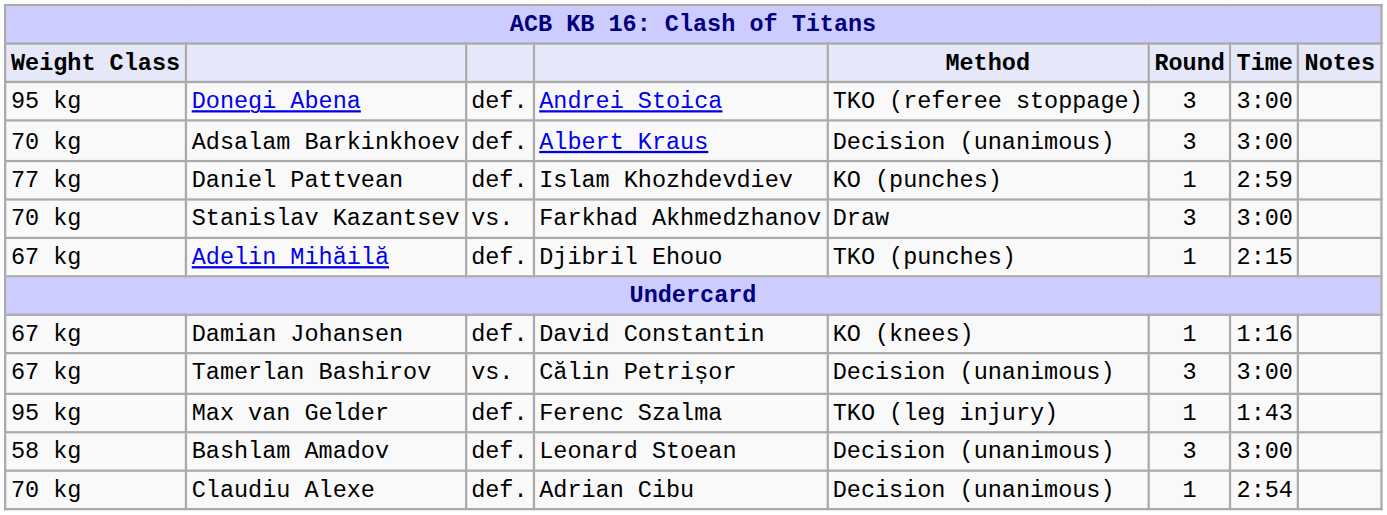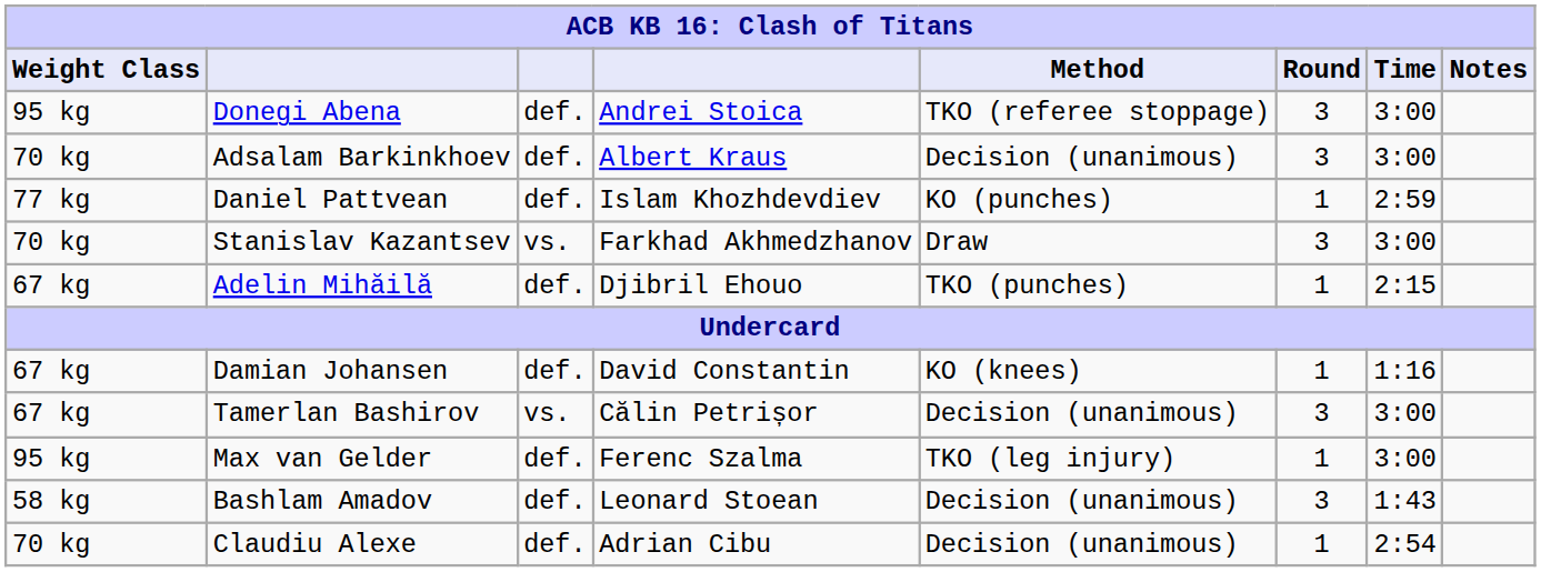Max van Gelder | Time: 1:43 -> 3:00
Bashlam Amadov | Time: 3:00 -> 1:43
